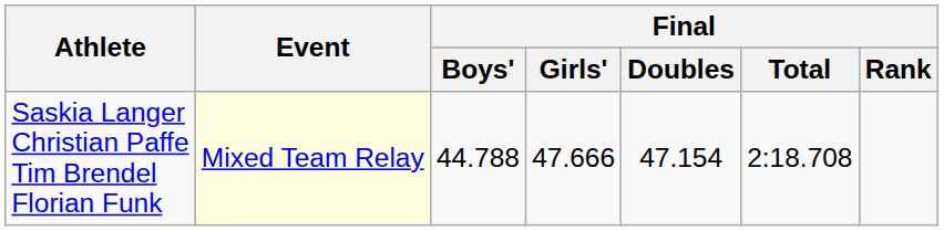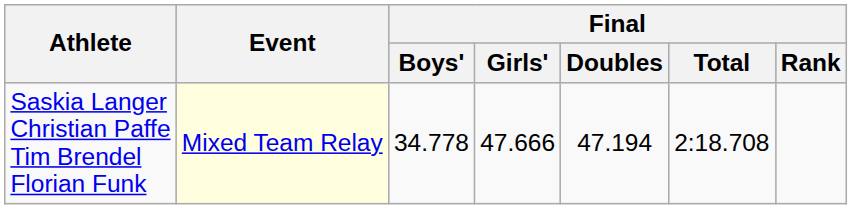Saskia Langer Christian Paffe Tim Brendel Florian Funk | Final / Boys': 44.788 -> 34.778
Saskia Langer Christian Paffe Tim Brendel Florian Funk | Final / Doubles: 47.154 -> 47.194
